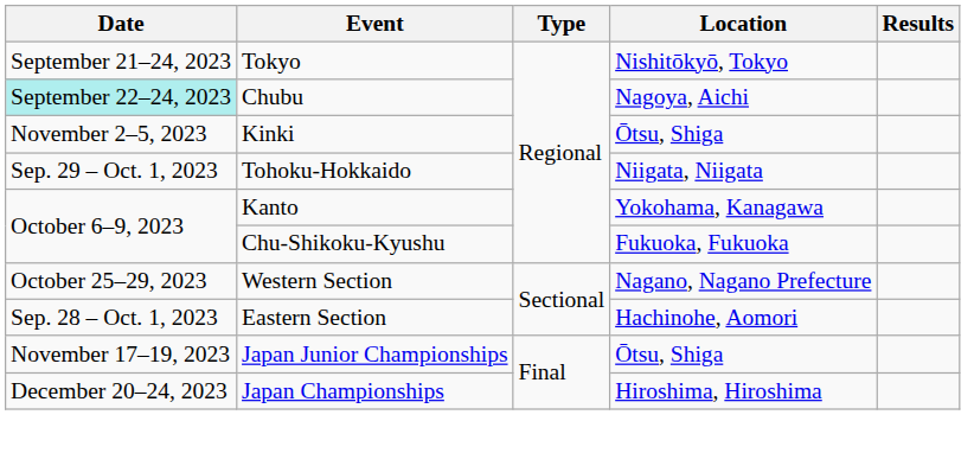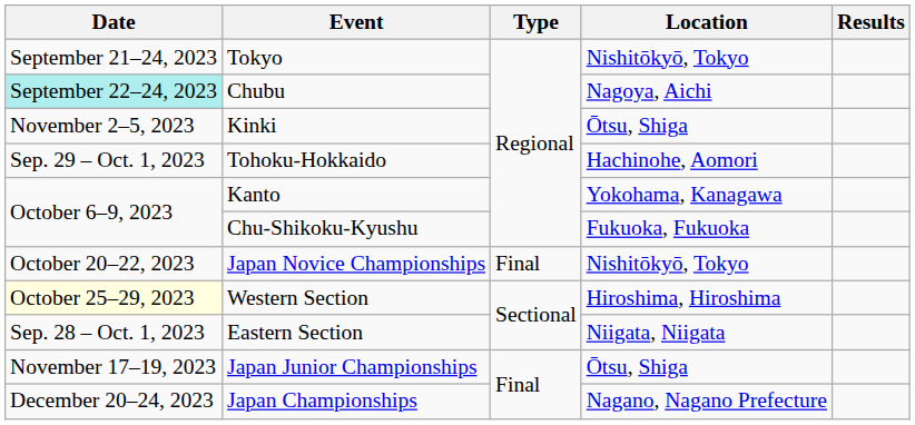Tohoku-Hokkaido | Location: Niigata, Niigata -> Hachinohe, Aomori
+ row: October 20–22, 2023 | Japan Novice Championships | Final | Nishitōkyō, Tokyo
Western Section | Date: no background -> lightyellow background
Western Section | Location: Nagano, Nagano Prefecture -> Hiroshima, Hiroshima
Eastern Section | Location: Hachinohe, Aomori -> Niigata, Niigata
Japan Championships | Location: Hiroshima, Hiroshima -> Nagano, Nagano Prefecture
